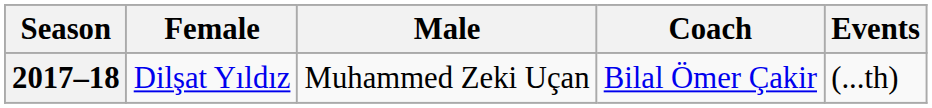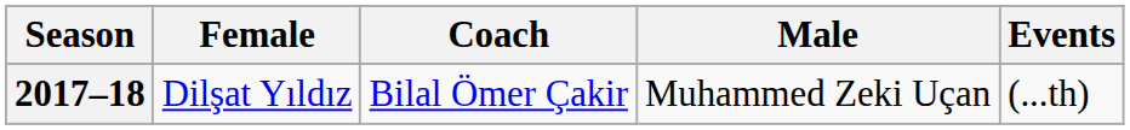columns swapped: Male <-> Coach
